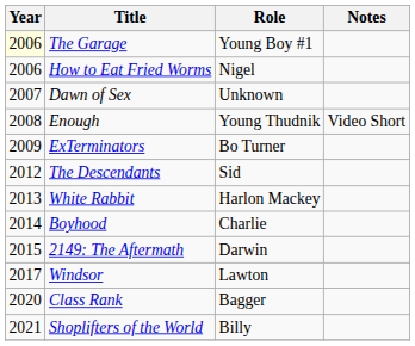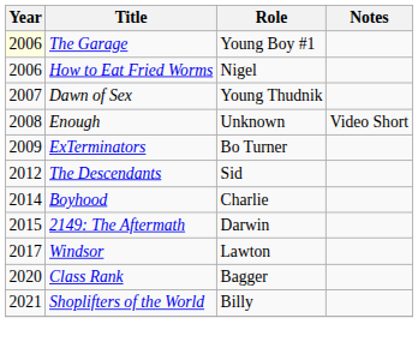Dawn of Sex | Role: Unknown -> Young Thudnik
Enough | Role: Young Thudnik -> Unknown
- row: 2013 | White Rabbit | Harlon Mackey
